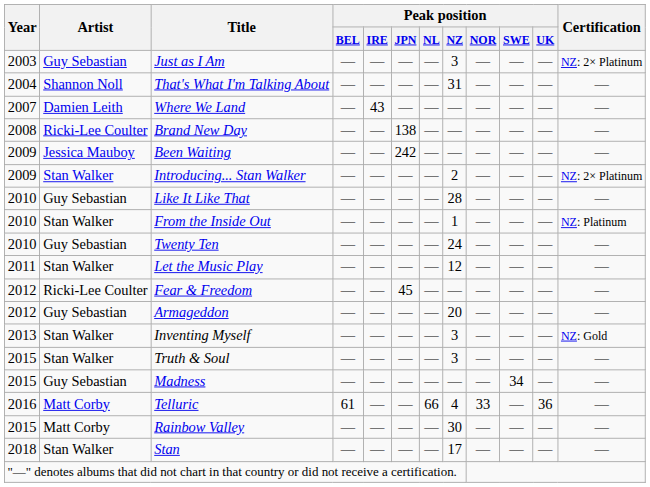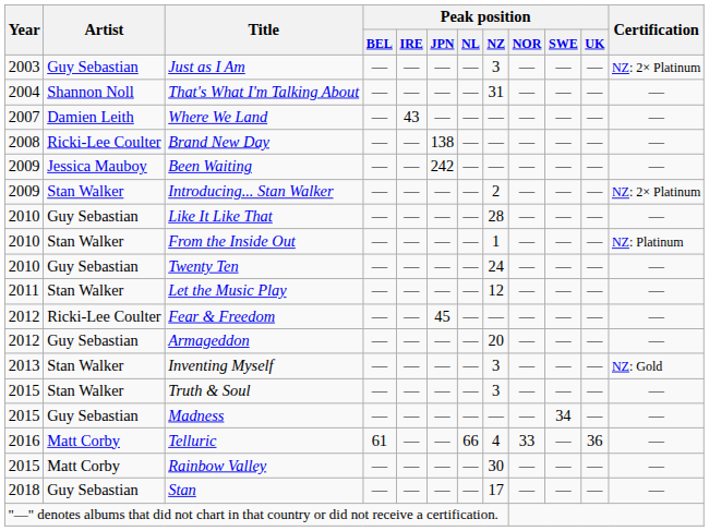Stan | Artist: Stan Walker -> Guy Sebastian
